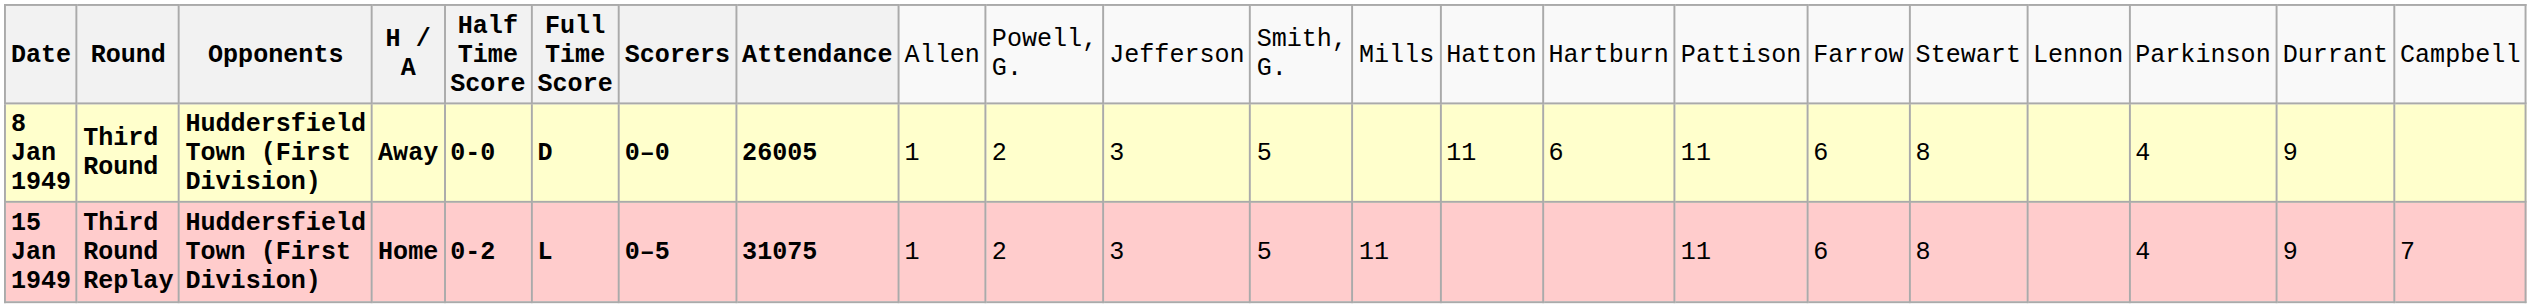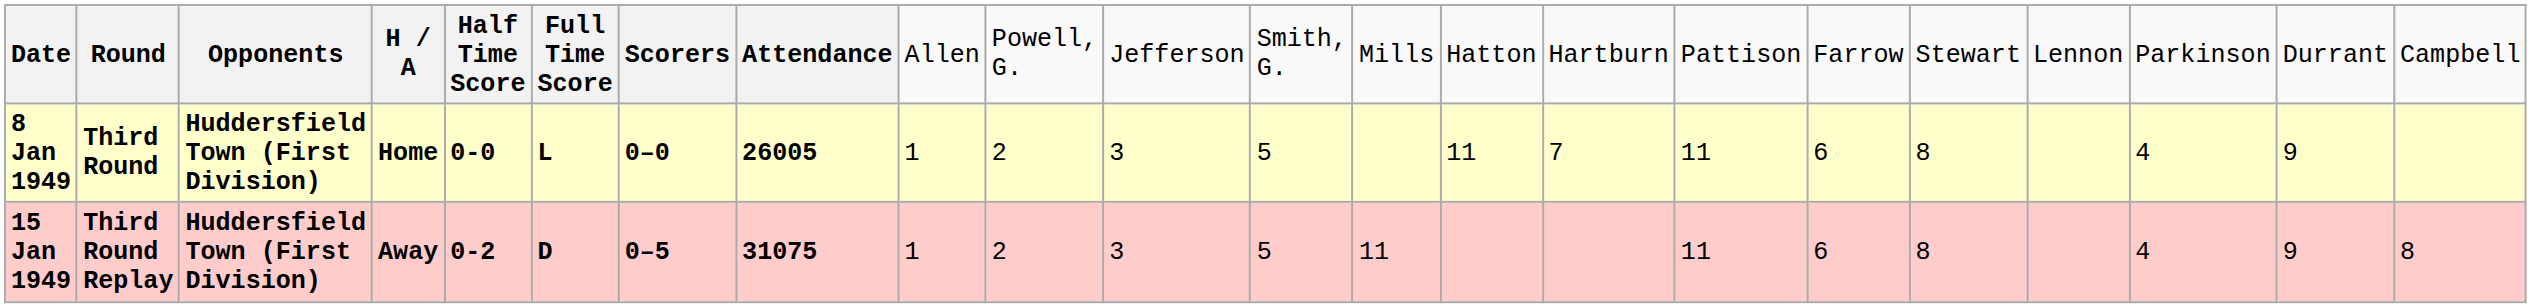8 Jan 1949 | column 4: Away -> Home
8 Jan 1949 | column 6: D -> L
8 Jan 1949 | column 15: 6 -> 7
15 Jan 1949 | column 4: Home -> Away
15 Jan 1949 | column 6: L -> D
15 Jan 1949 | column 22: 7 -> 8
